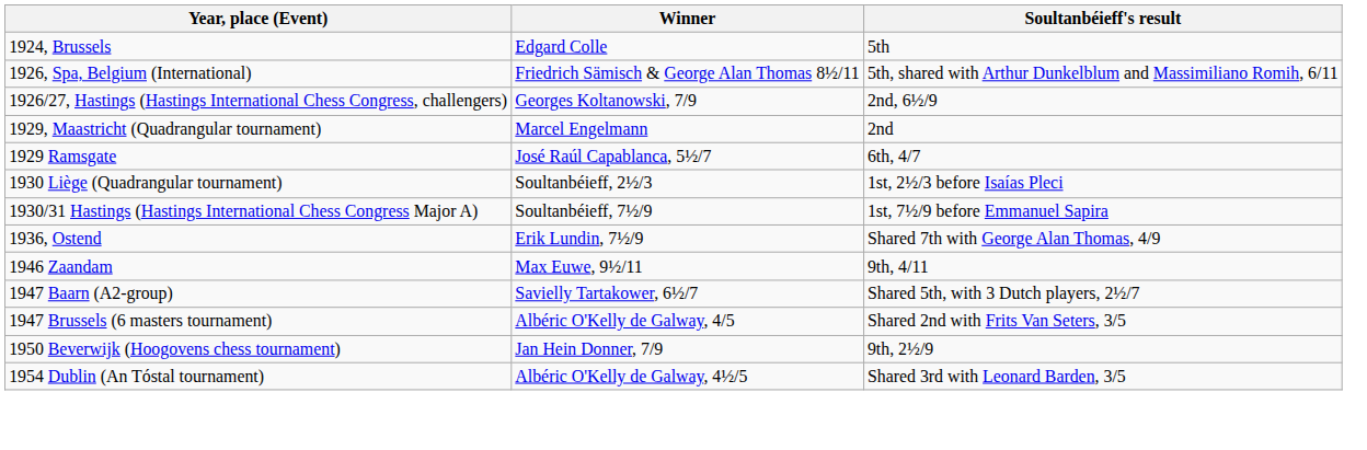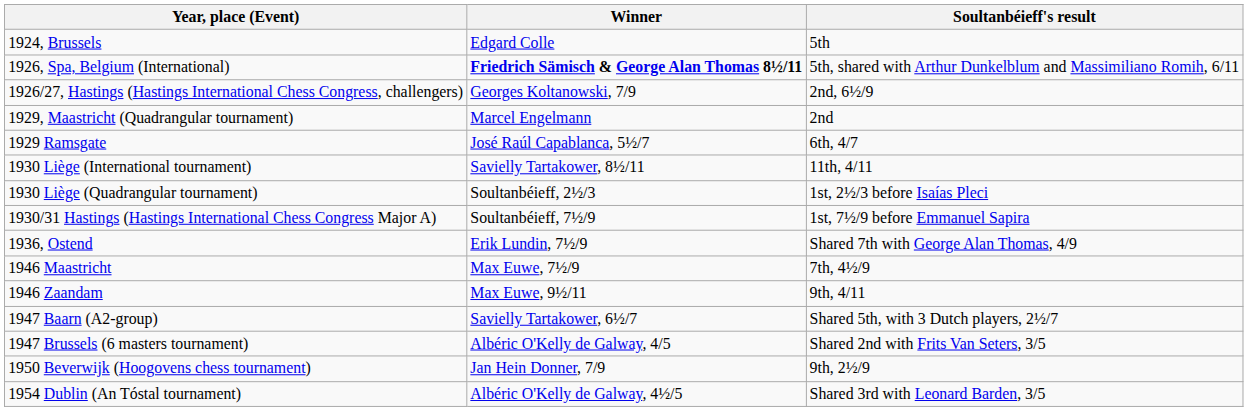1926, Spa, Belgium (International) | Winner: normal -> bold
+ row: 1930 Liège (International tournament) | Savielly Tartakower, 8½/11 | 11th, 4/11
+ row: 1946 Maastricht | Max Euwe, 7½/9 | 7th, 4½/9
